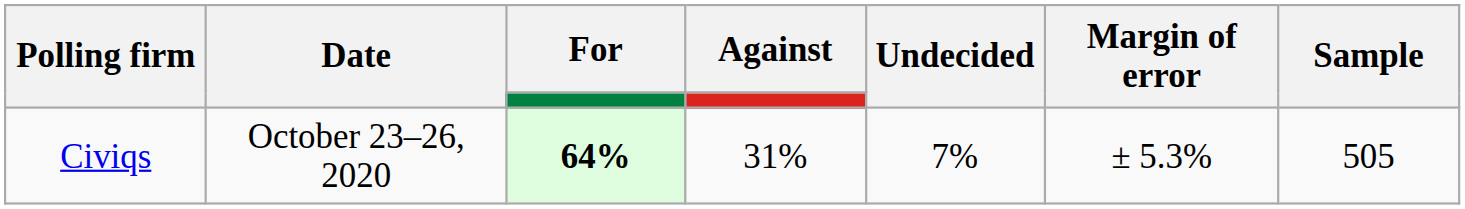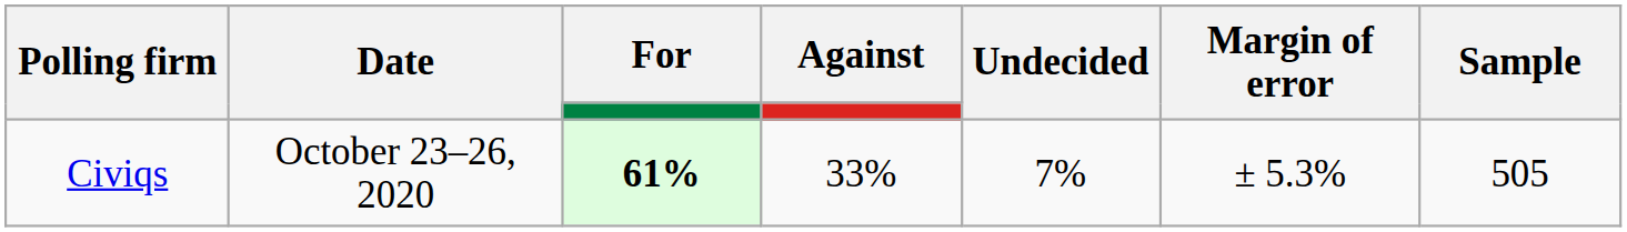Civiqs | For: 64% -> 61%
Civiqs | Against: 31% -> 33%
